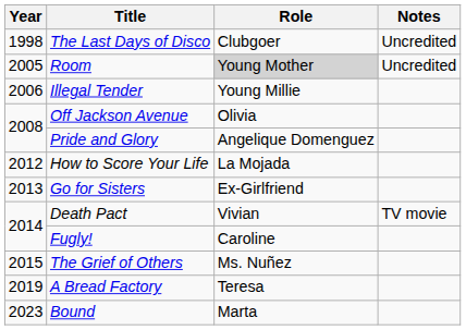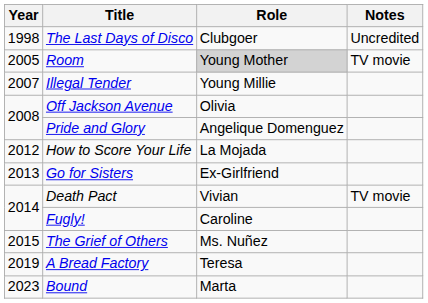Room | Notes: Uncredited -> TV movie
Illegal Tender | Year: 2006 -> 2007
